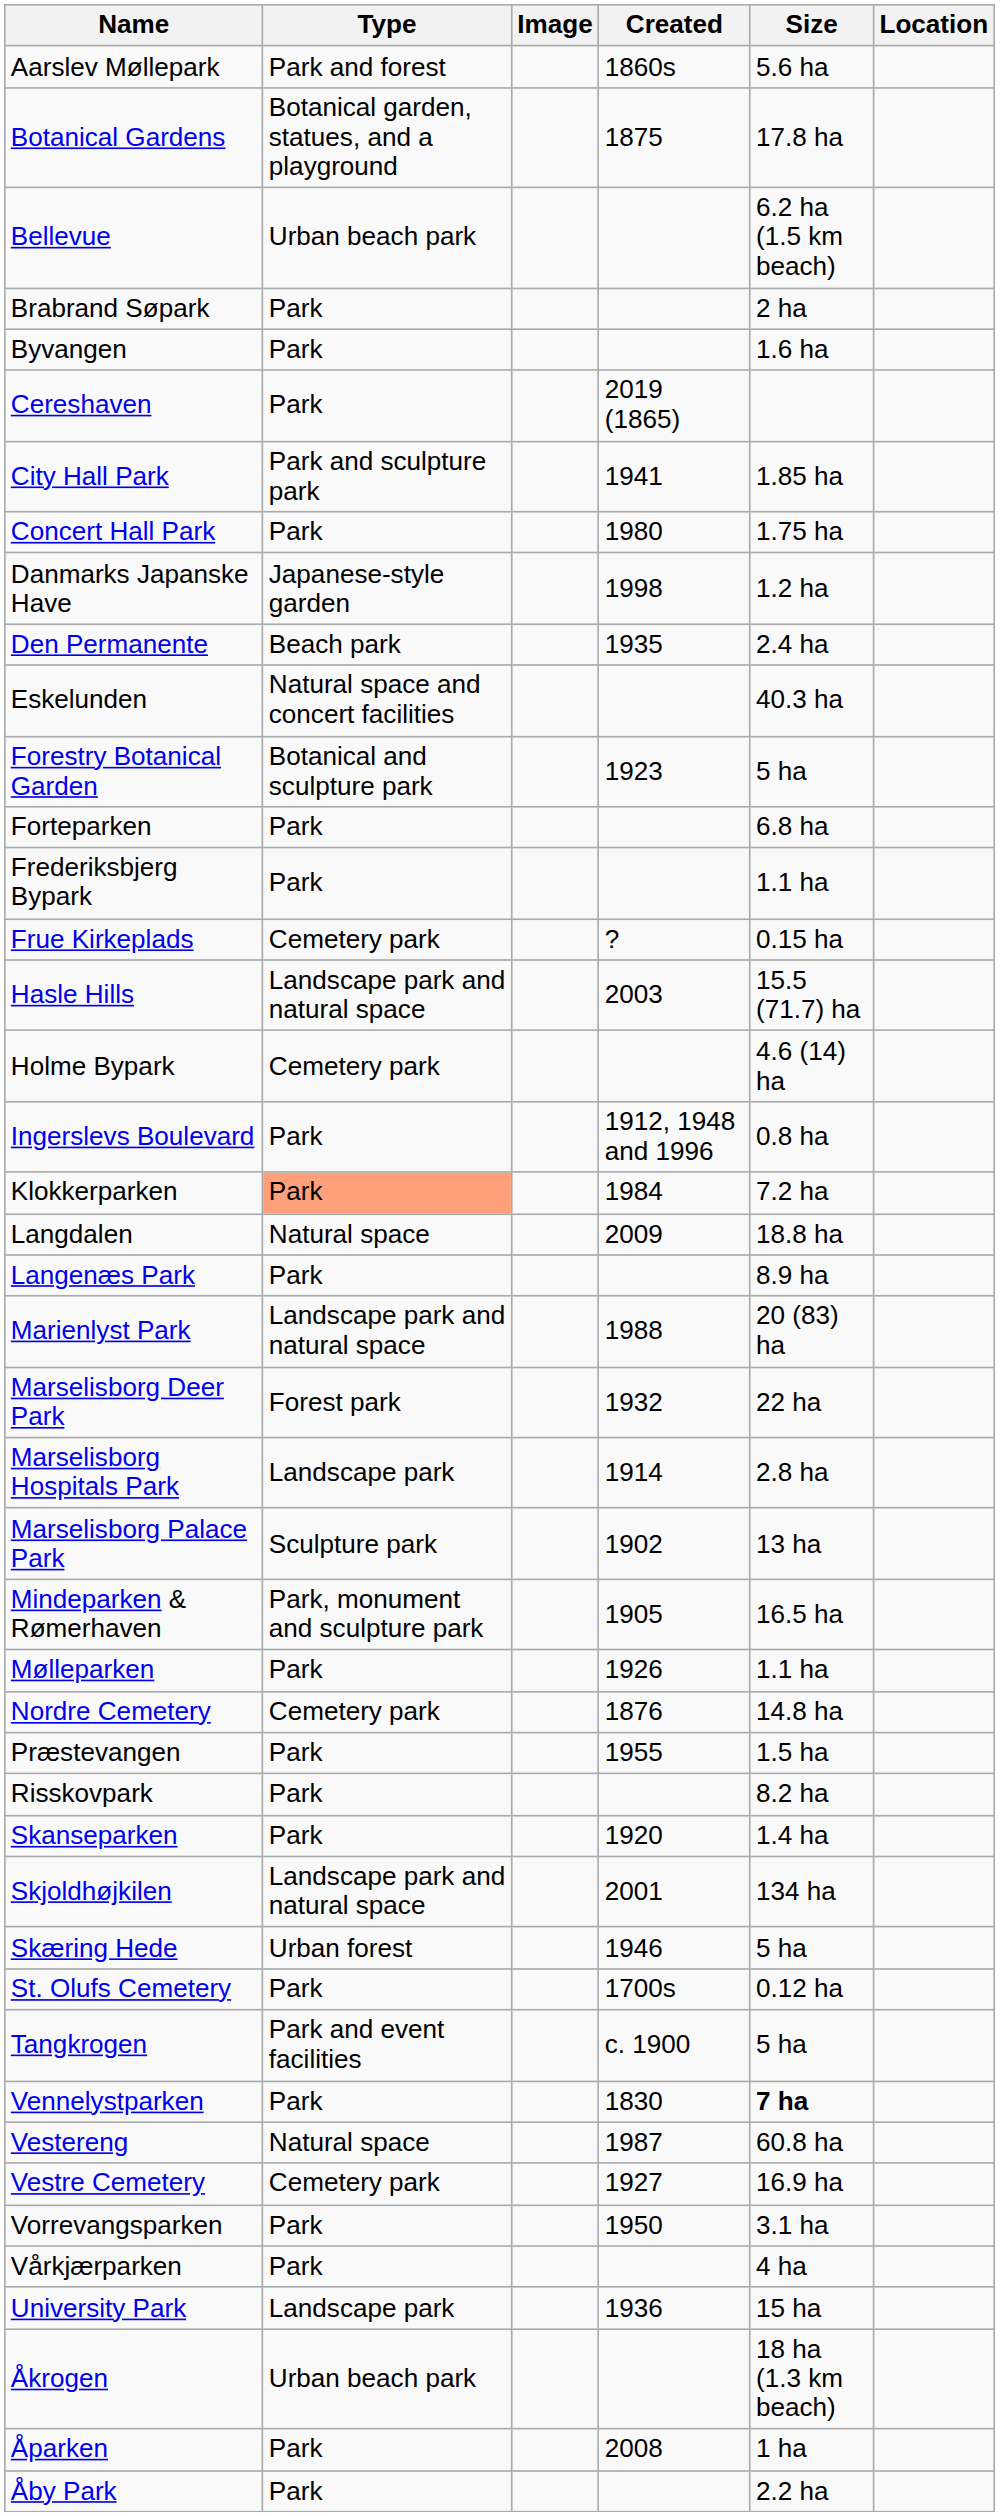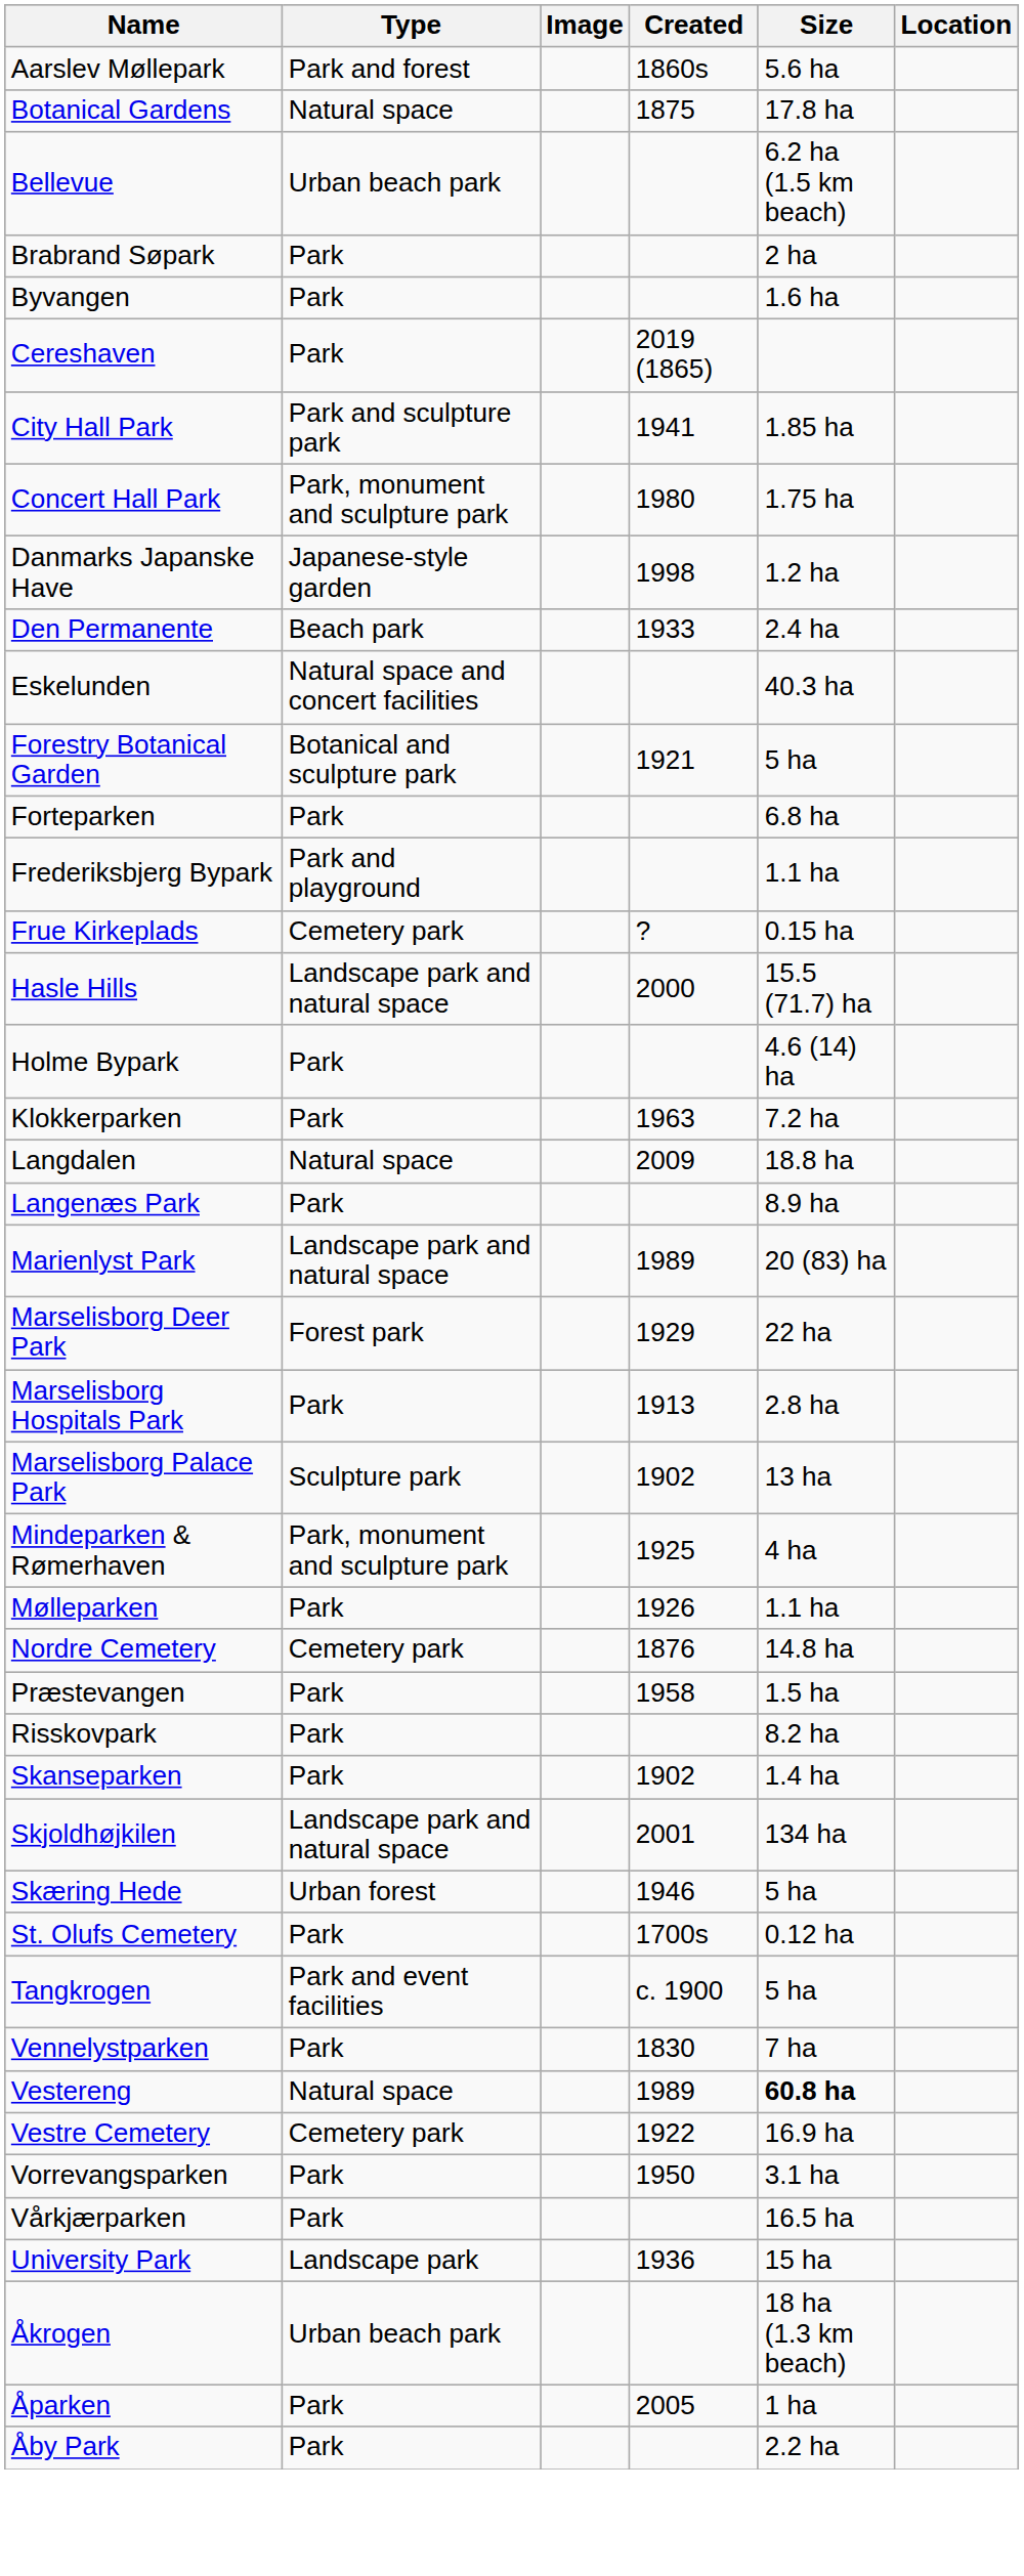Botanical Gardens | Type: Botanical garden, statues, and a playground -> Natural space
Concert Hall Park | Type: Park -> Park, monument and sculpture park
Den Permanente | Created: 1935 -> 1933
Forestry Botanical Garden | Created: 1923 -> 1921
Frederiksbjerg Bypark | Type: Park -> Park and playground
Hasle Hills | Created: 2003 -> 2000
Holme Bypark | Type: Cemetery park -> Park
- row: Ingerslevs Boulevard | Park | 1912, 1948 and 1996 | 0.8 ha
Klokkerparken | Type: lightsalmon background -> no background
Klokkerparken | Created: 1984 -> 1963
Marienlyst Park | Created: 1988 -> 1989
Marselisborg Deer Park | Created: 1932 -> 1929
Marselisborg Hospitals Park | Type: Landscape park -> Park
Marselisborg Hospitals Park | Created: 1914 -> 1913
Mindeparken & Rømerhaven | Created: 1905 -> 1925
Mindeparken & Rømerhaven | Size: 16.5 ha -> 4 ha
Præstevangen | Created: 1955 -> 1958
Skanseparken | Created: 1920 -> 1902
Vennelystparken | Size: bold -> normal
Vestereng | Created: 1987 -> 1989
Vestereng | Size: normal -> bold
Vestre Cemetery | Created: 1927 -> 1922
Vårkjærparken | Size: 4 ha -> 16.5 ha
Åparken | Created: 2008 -> 2005
